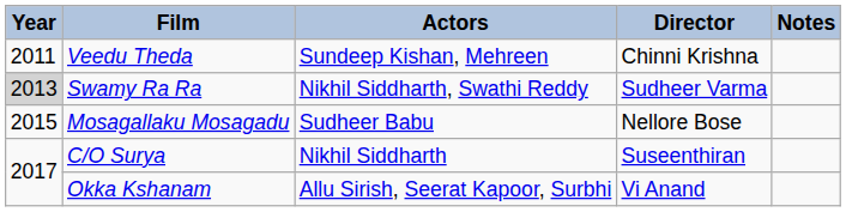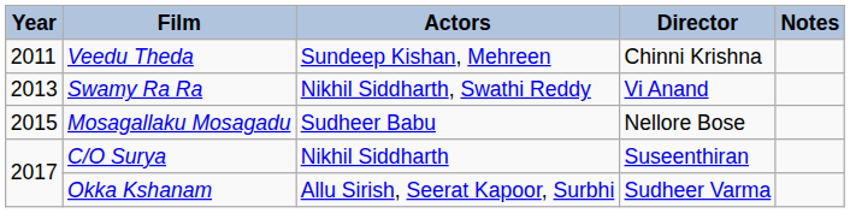Swamy Ra Ra | Year: lightgrey background -> no background
Swamy Ra Ra | Director: Sudheer Varma -> Vi Anand
Okka Kshanam | Director: Vi Anand -> Sudheer Varma
